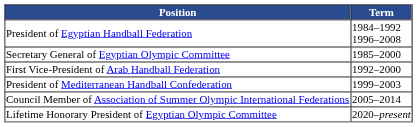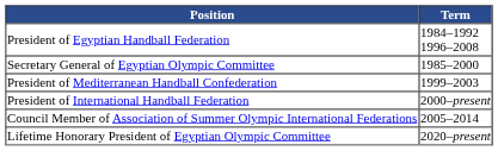- row: First Vice-President of Arab Handball Federation | 1992–2000
+ row: President of International Handball Federation | 2000–present
